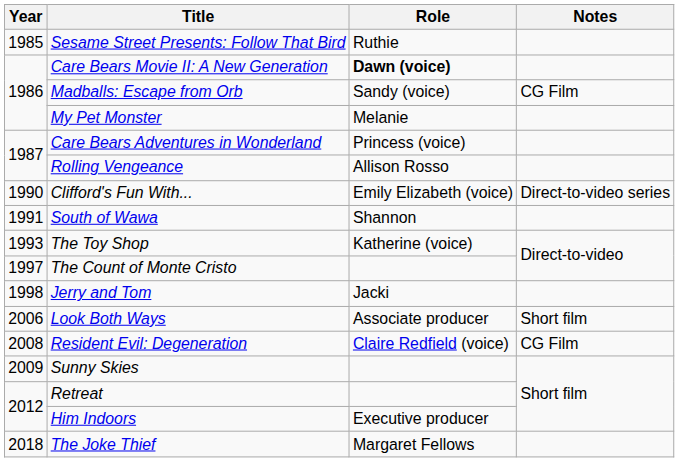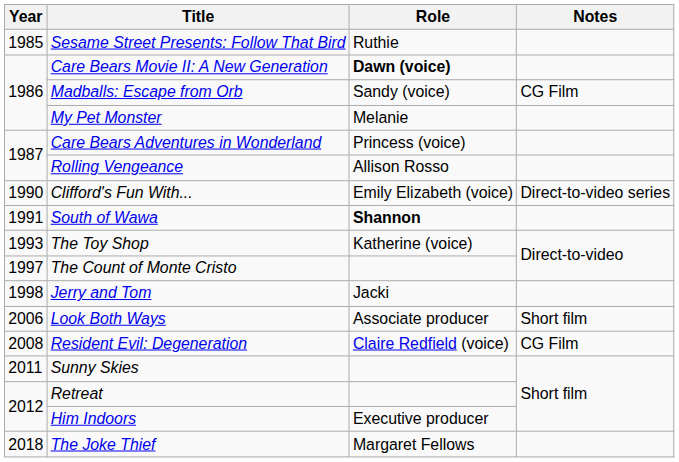South of Wawa | Role: normal -> bold
Sunny Skies | Year: 2009 -> 2011
